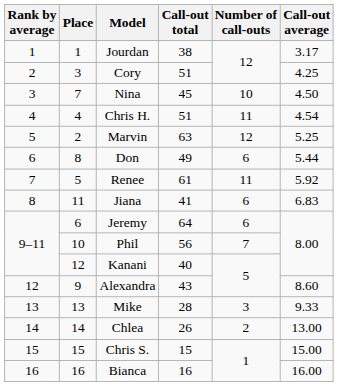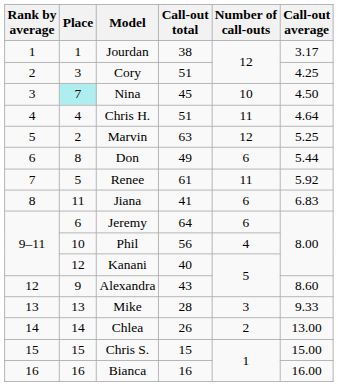Nina | Place: no background -> paleturquoise background
Chris H. | Call-out average: 4.54 -> 4.64
Phil | Number of call-outs: 7 -> 4
